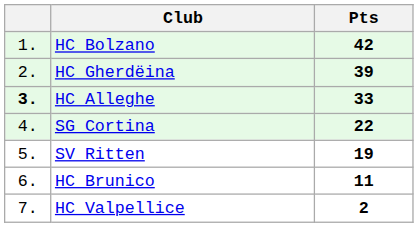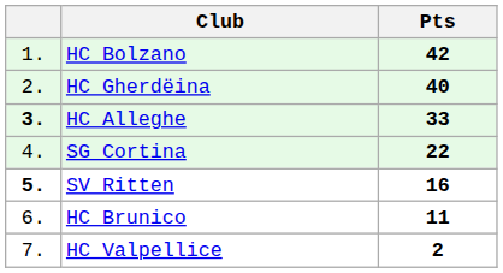HC Gherdëina | Pts: 39 -> 40
SV Ritten | column 1: normal -> bold
SV Ritten | Pts: 19 -> 16
